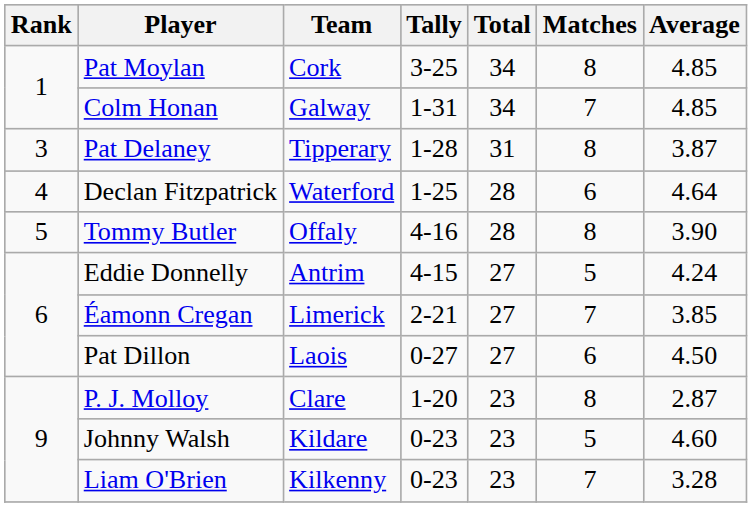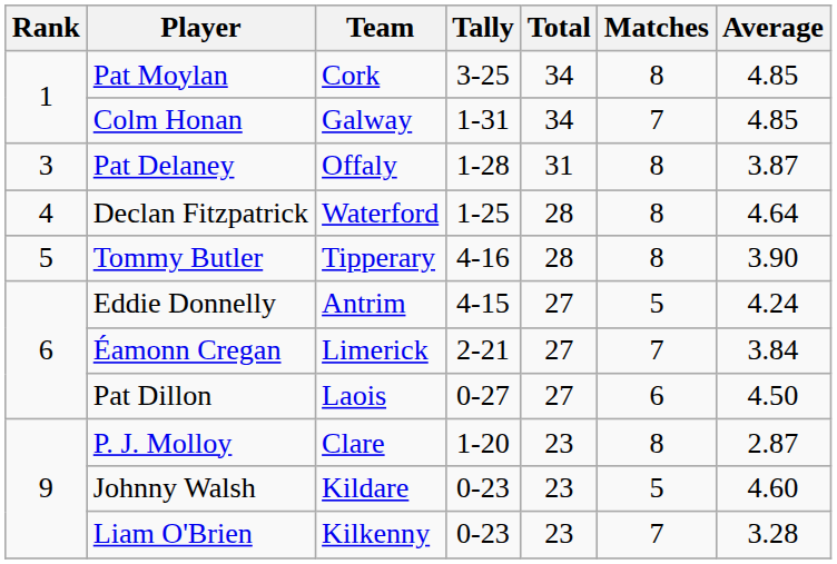Pat Delaney | Team: Tipperary -> Offaly
Declan Fitzpatrick | Matches: 6 -> 8
Tommy Butler | Team: Offaly -> Tipperary
Éamonn Cregan | Average: 3.85 -> 3.84
